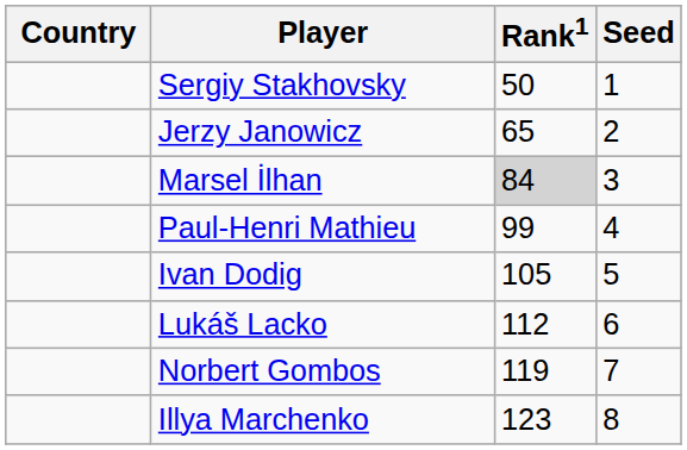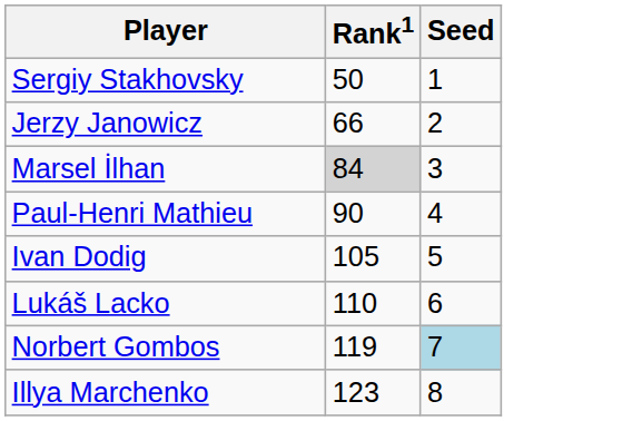- column: Country
Jerzy Janowicz | Rank1: 65 -> 66
Paul-Henri Mathieu | Rank1: 99 -> 90
Lukáš Lacko | Rank1: 112 -> 110
Norbert Gombos | Seed: no background -> lightblue background
